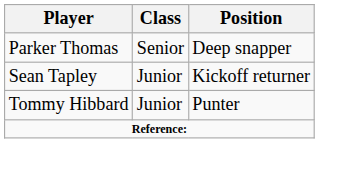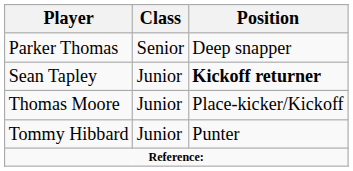Sean Tapley | Position: normal -> bold
+ row: Thomas Moore | Junior | Place-kicker/Kickoff
